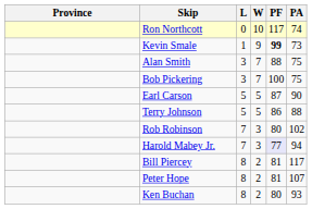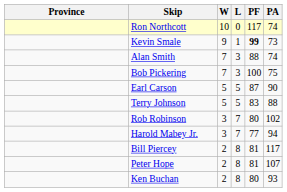columns swapped: W <-> L
Alan Smith | PA: 75 -> 74
Terry Johnson | PF: 86 -> 83
Harold Mabey Jr. | PF: lavender background -> no background
